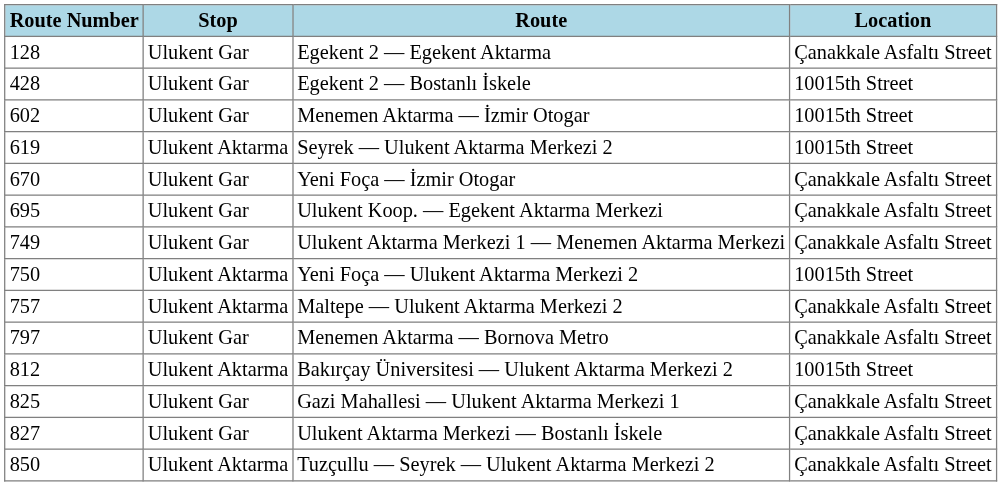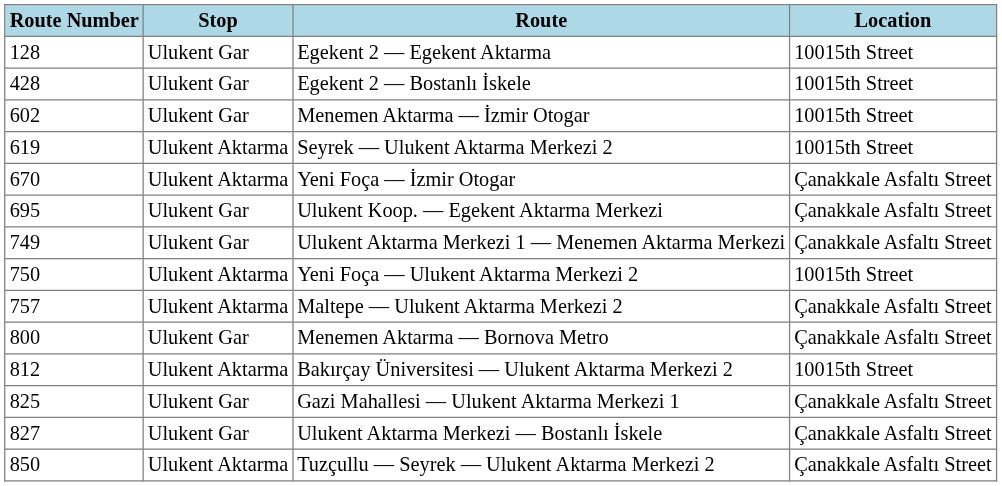Egekent 2 — Egekent Aktarma | Location: Çanakkale Asfaltı Street -> 10015th Street
Yeni Foça — İzmir Otogar | Stop: Ulukent Gar -> Ulukent Aktarma
Menemen Aktarma — Bornova Metro | Route Number: 797 -> 800
